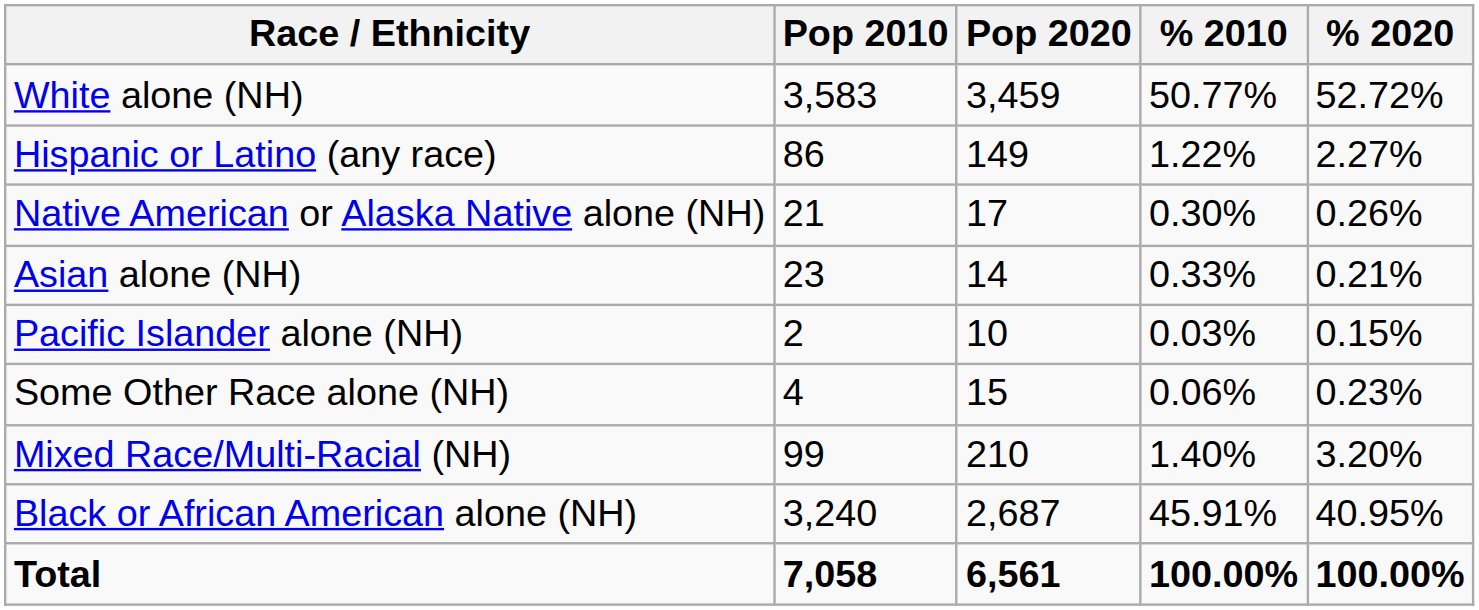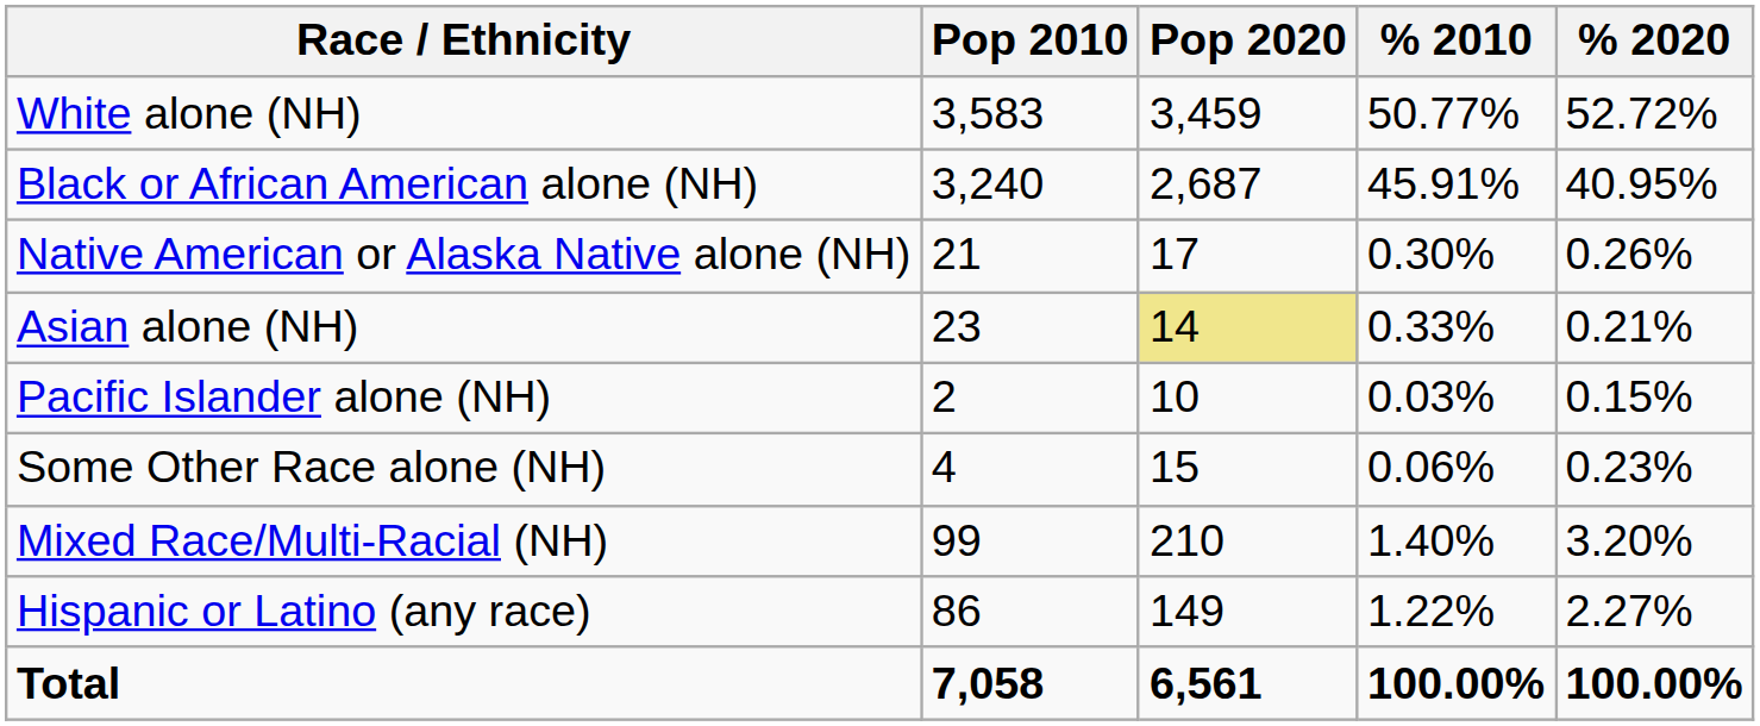rows swapped: Black or African American alone (NH) <-> Hispanic or Latino (any race)
Asian alone (NH) | Pop 2020: no background -> khaki background
